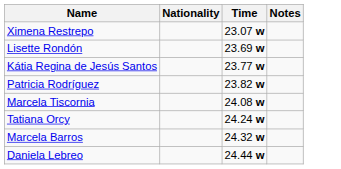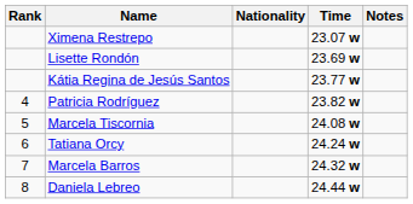+ column: Rank | 4 | 5 | 6 | 7 | 8
